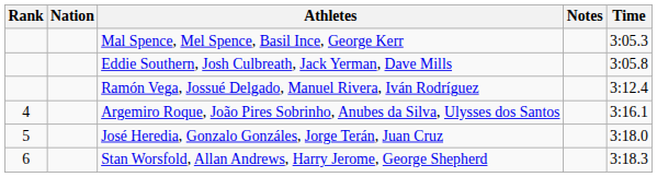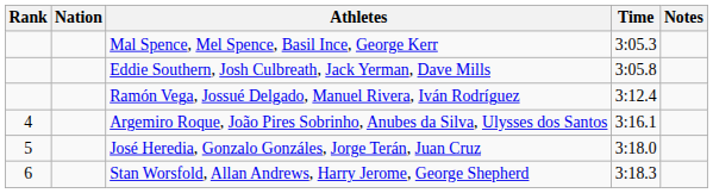columns swapped: Time <-> Notes
